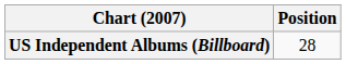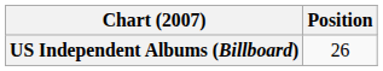US Independent Albums (Billboard) | Position: 28 -> 26
